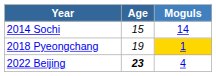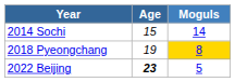2018 Pyeongchang | Moguls: 1 -> 8
2022 Beijing | Moguls: 4 -> 5
